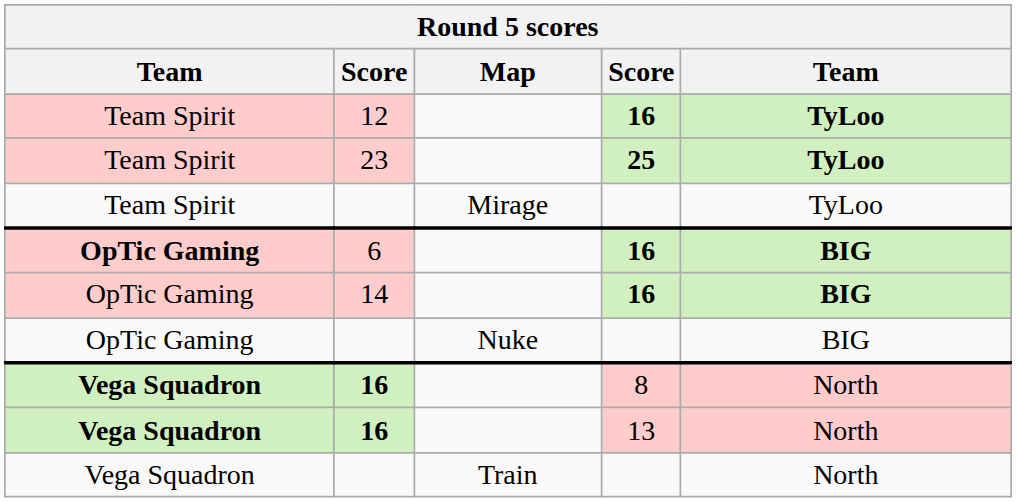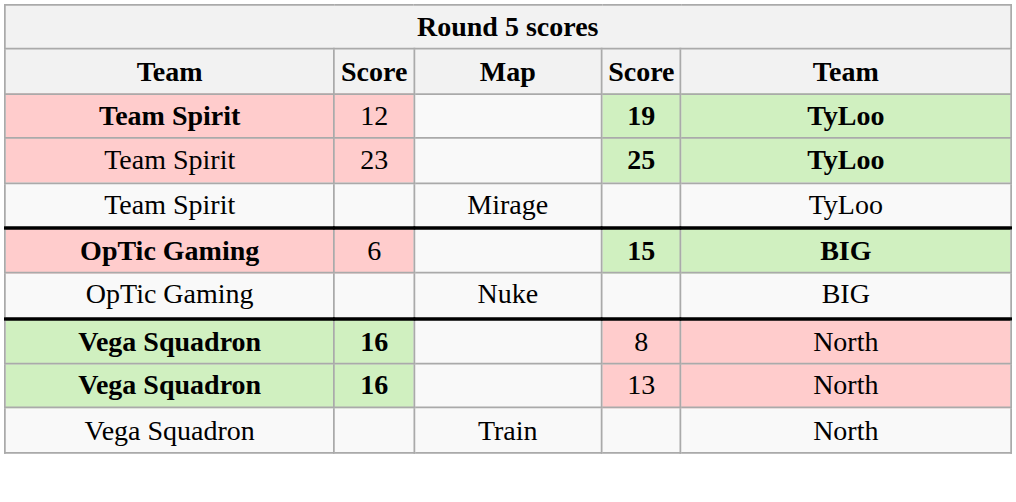12 | column 1: normal -> bold
12 | column 4: 16 -> 19
6 | column 4: 16 -> 15
- row: OpTic Gaming | 14 | 16 | BIG
